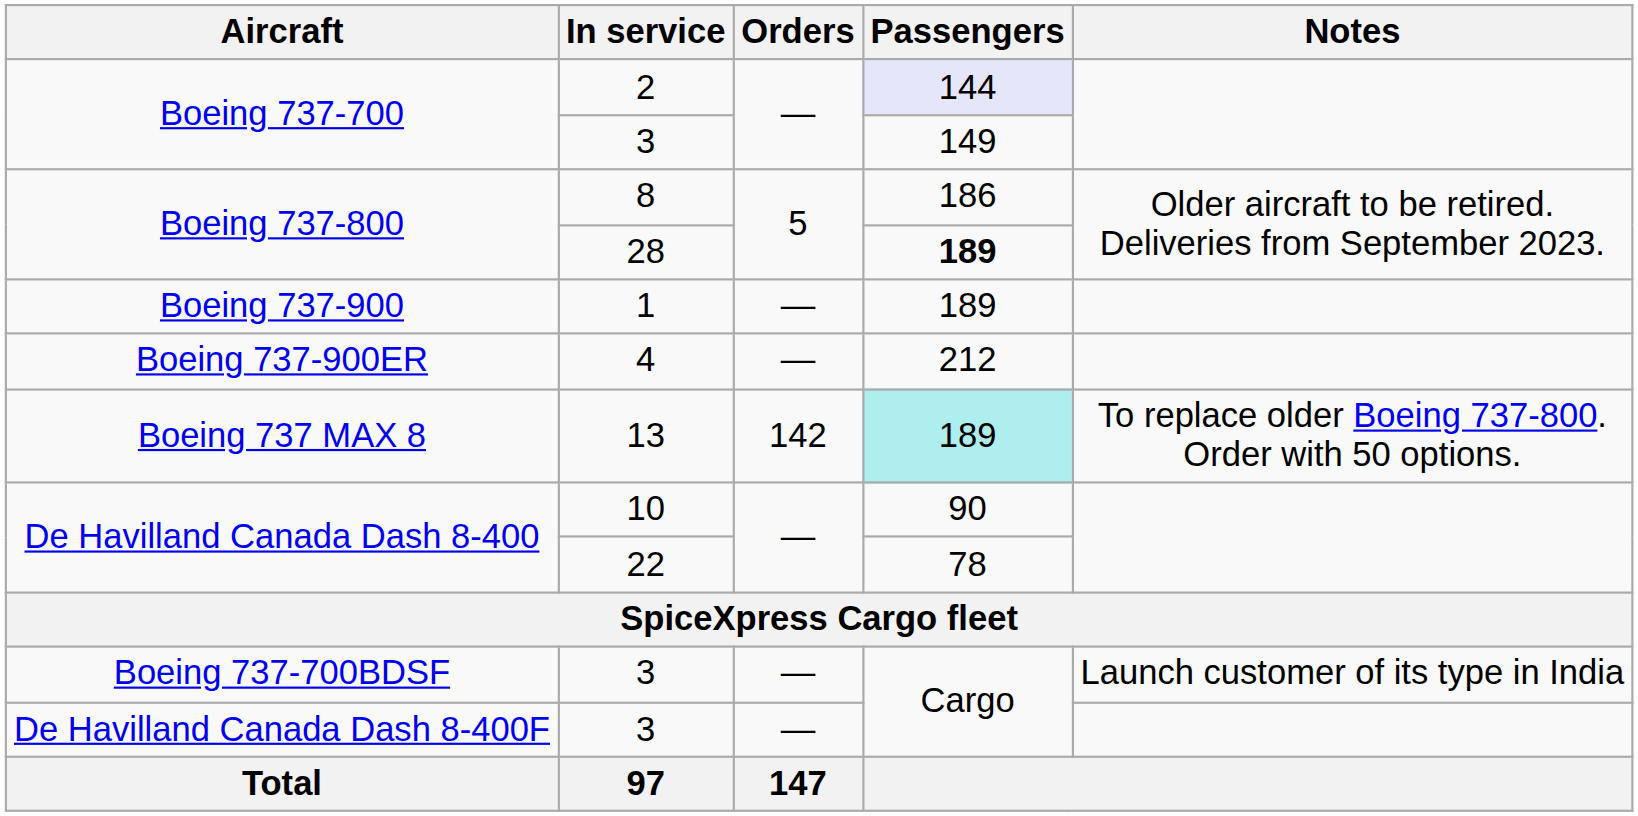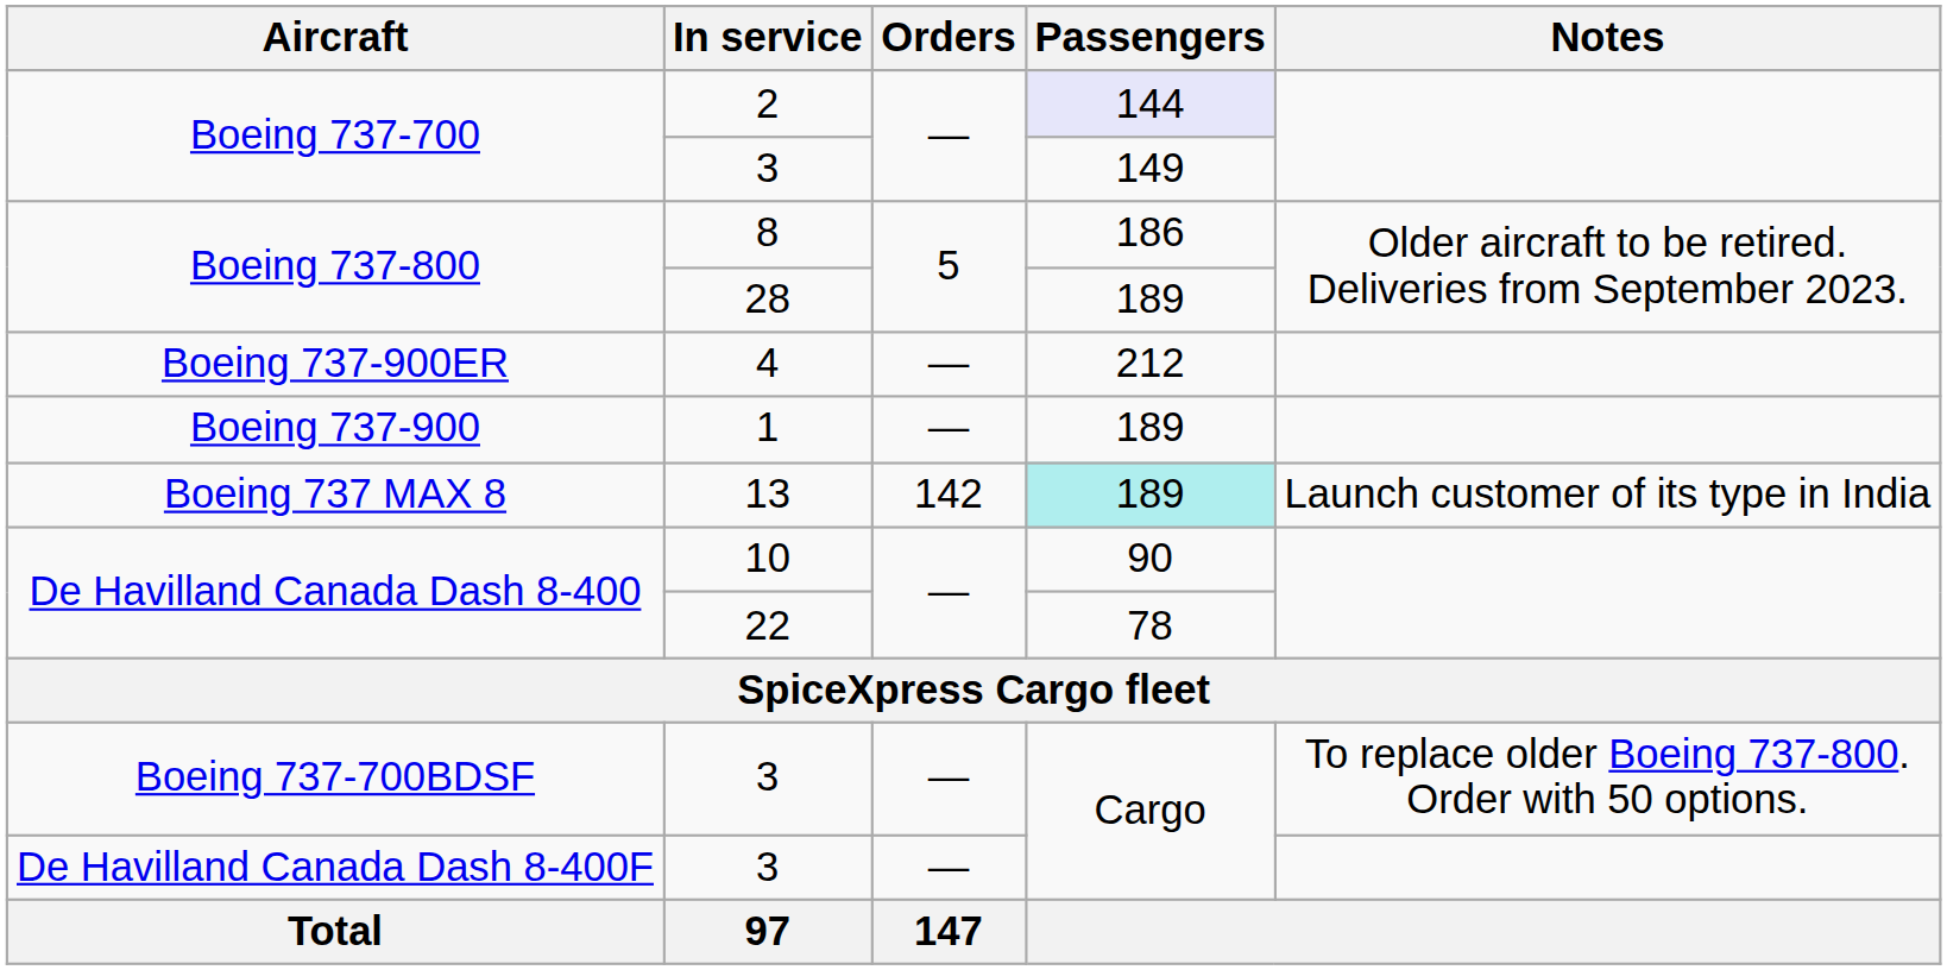28 | Passengers: bold -> normal
rows swapped: 1 <-> 4
13 | Notes: To replace older Boeing 737-800. Order with 50 options. -> Launch customer of its type in India
Boeing 737-700BDSF / 3 | Notes: Launch customer of its type in India -> To replace older Boeing 737-800. Order with 50 options.
